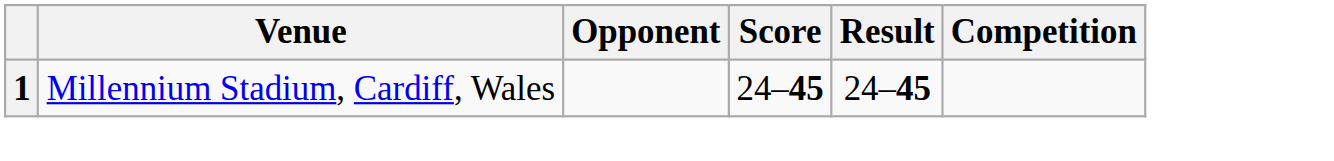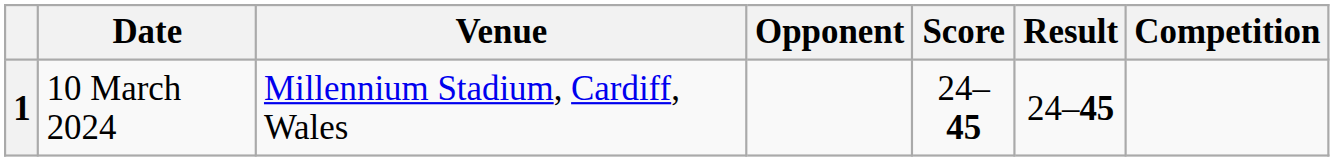+ column: Date | 10 March 2024
